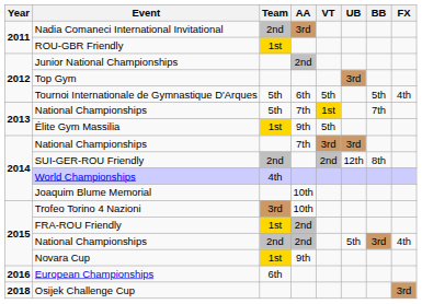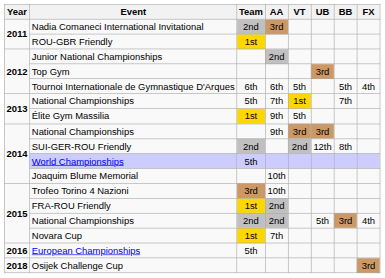Tournoi Internationale de Gymnastique D'Arques | Team: 5th -> 6th
2014 / National Championships | AA: 7th -> 9th
World Championships | Team: 4th -> 5th
Novara Cup | AA: 9th -> 7th
European Championships | Team: 6th -> 5th
